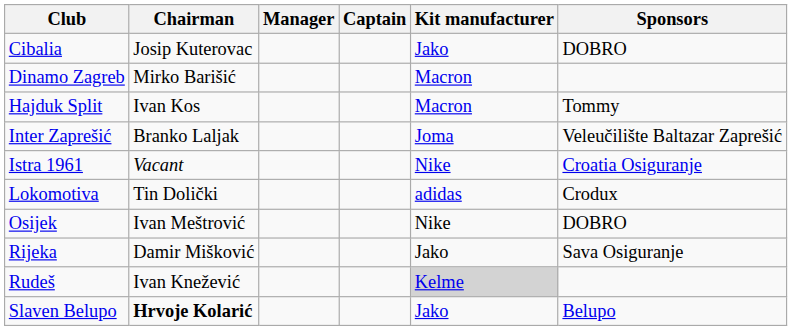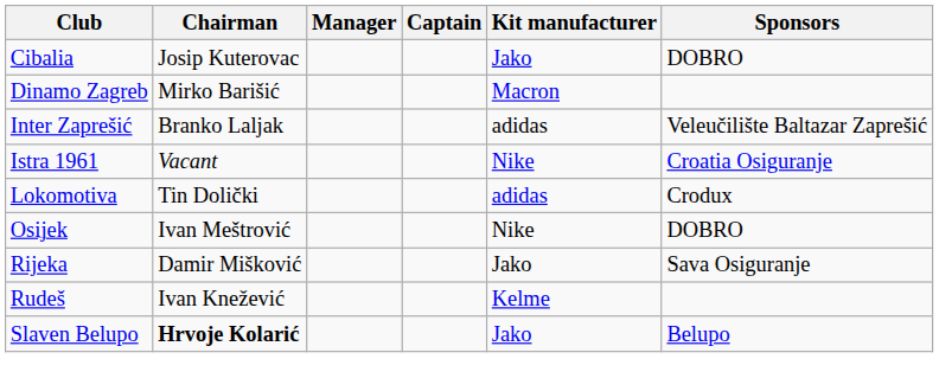- row: Hajduk Split | Ivan Kos | Macron | Tommy
Inter Zaprešić | Kit manufacturer: Joma -> adidas
Rudeš | Kit manufacturer: lightgrey background -> no background
